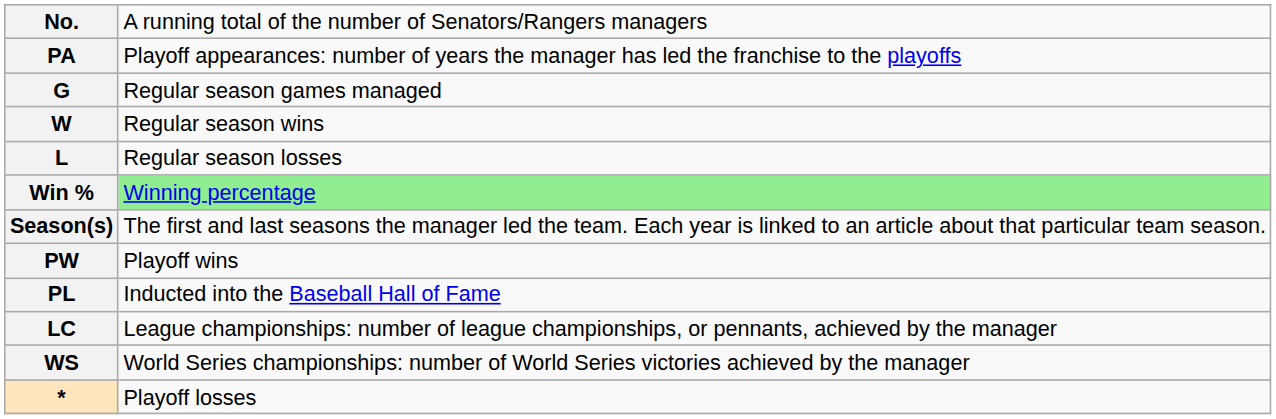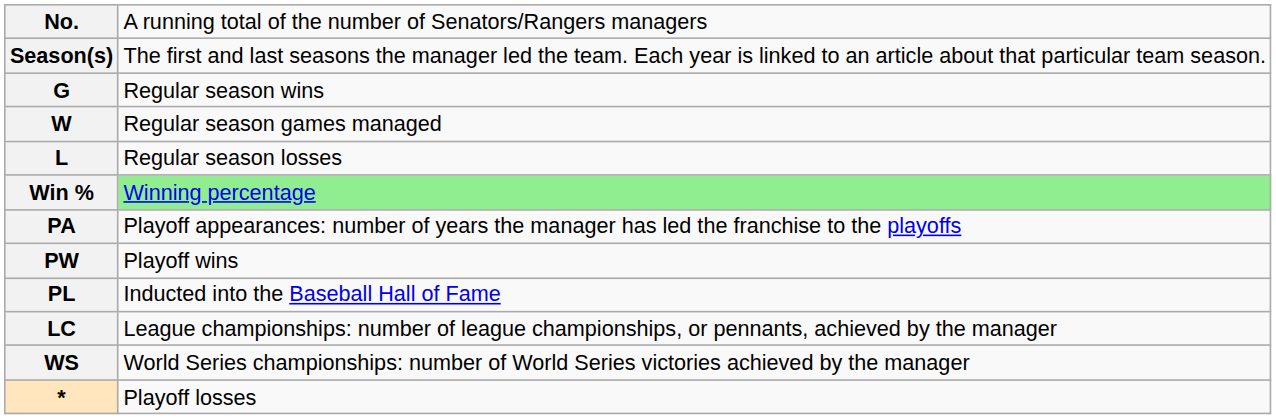rows swapped: Season(s) <-> PA
G | column 2: Regular season games managed -> Regular season wins
W | column 2: Regular season wins -> Regular season games managed
